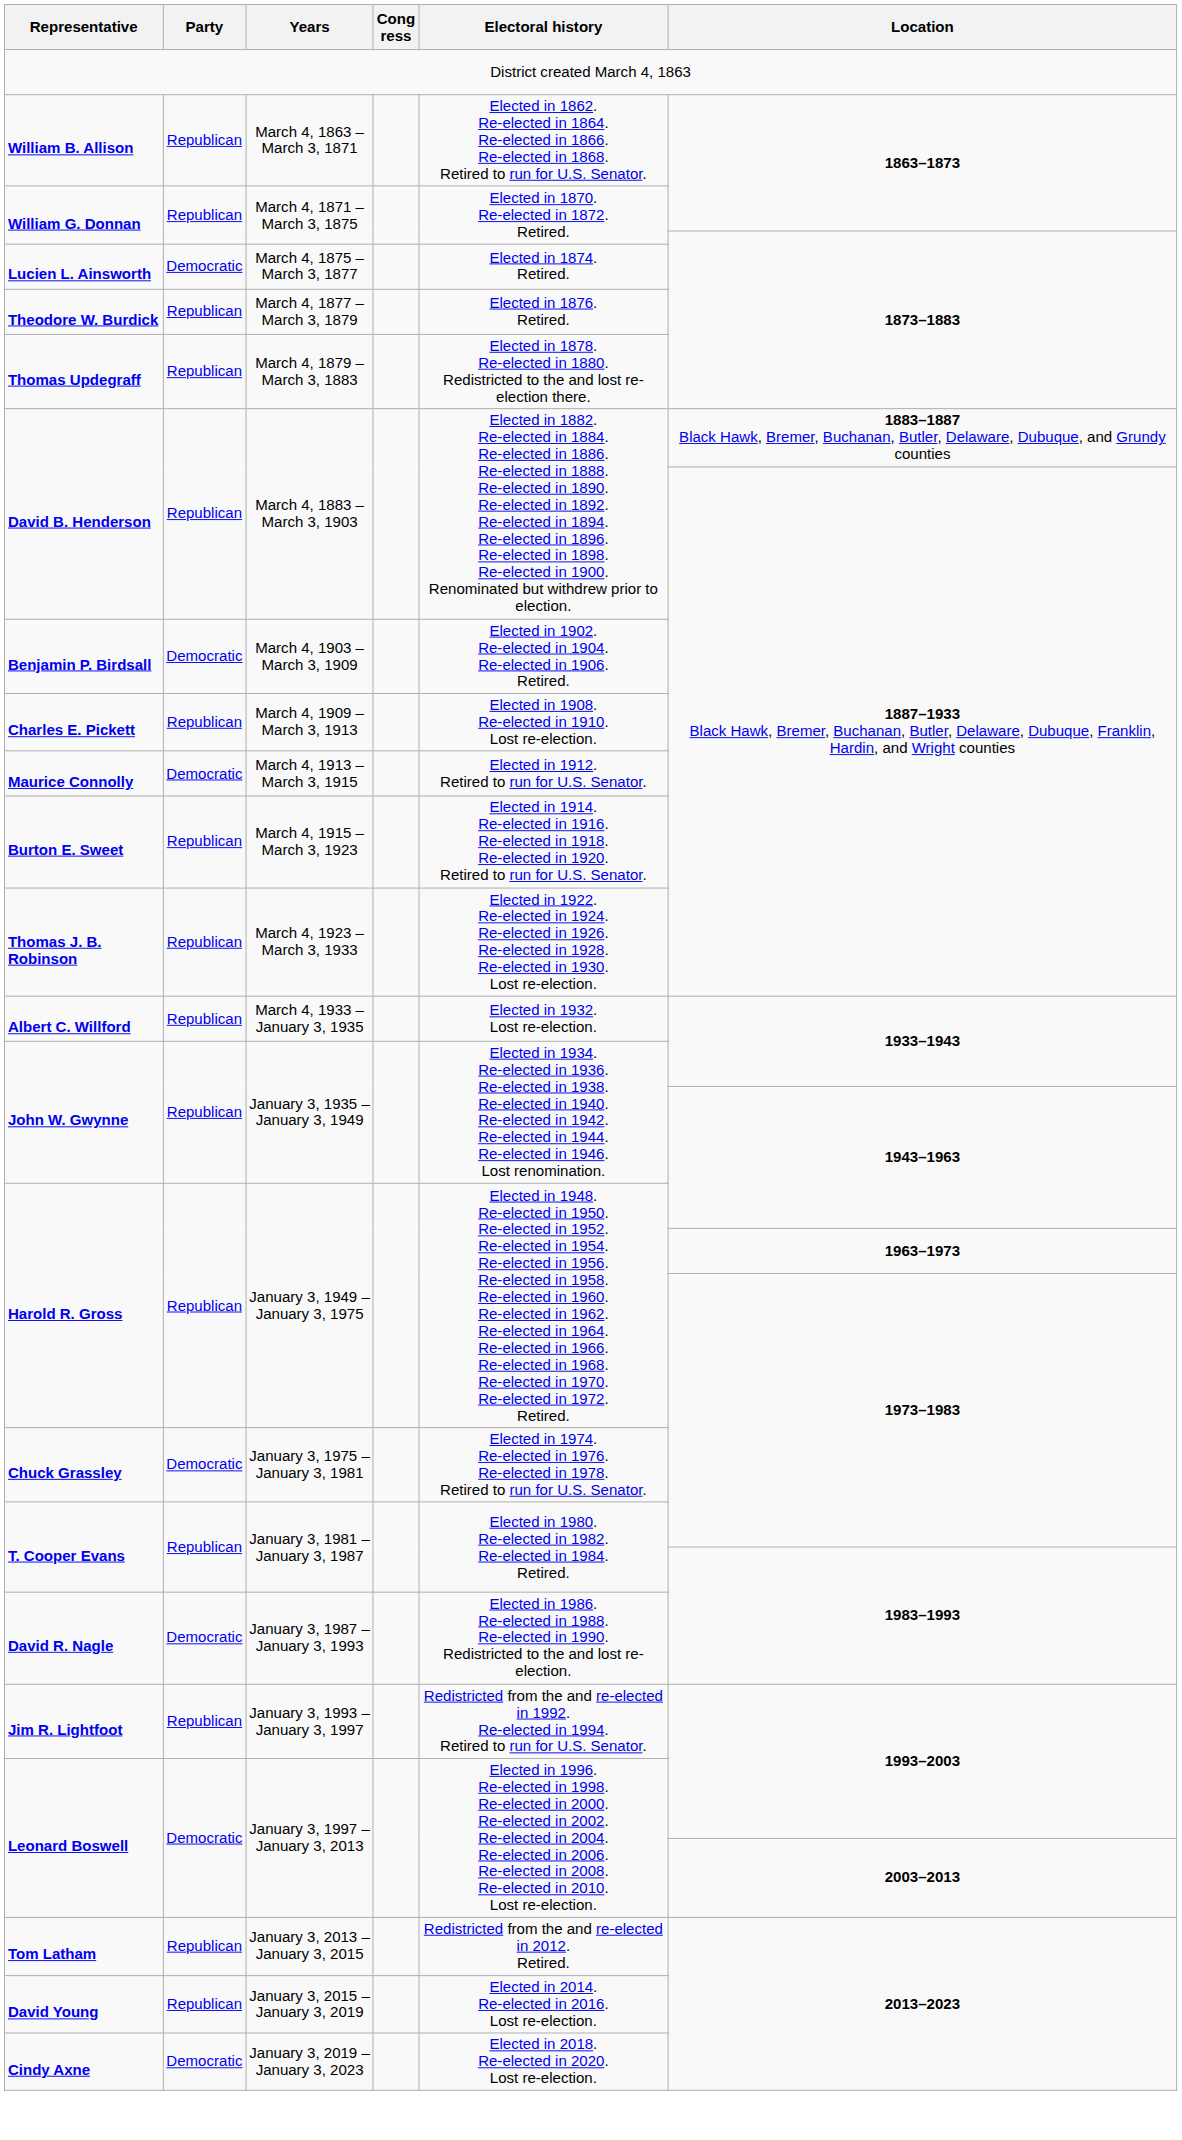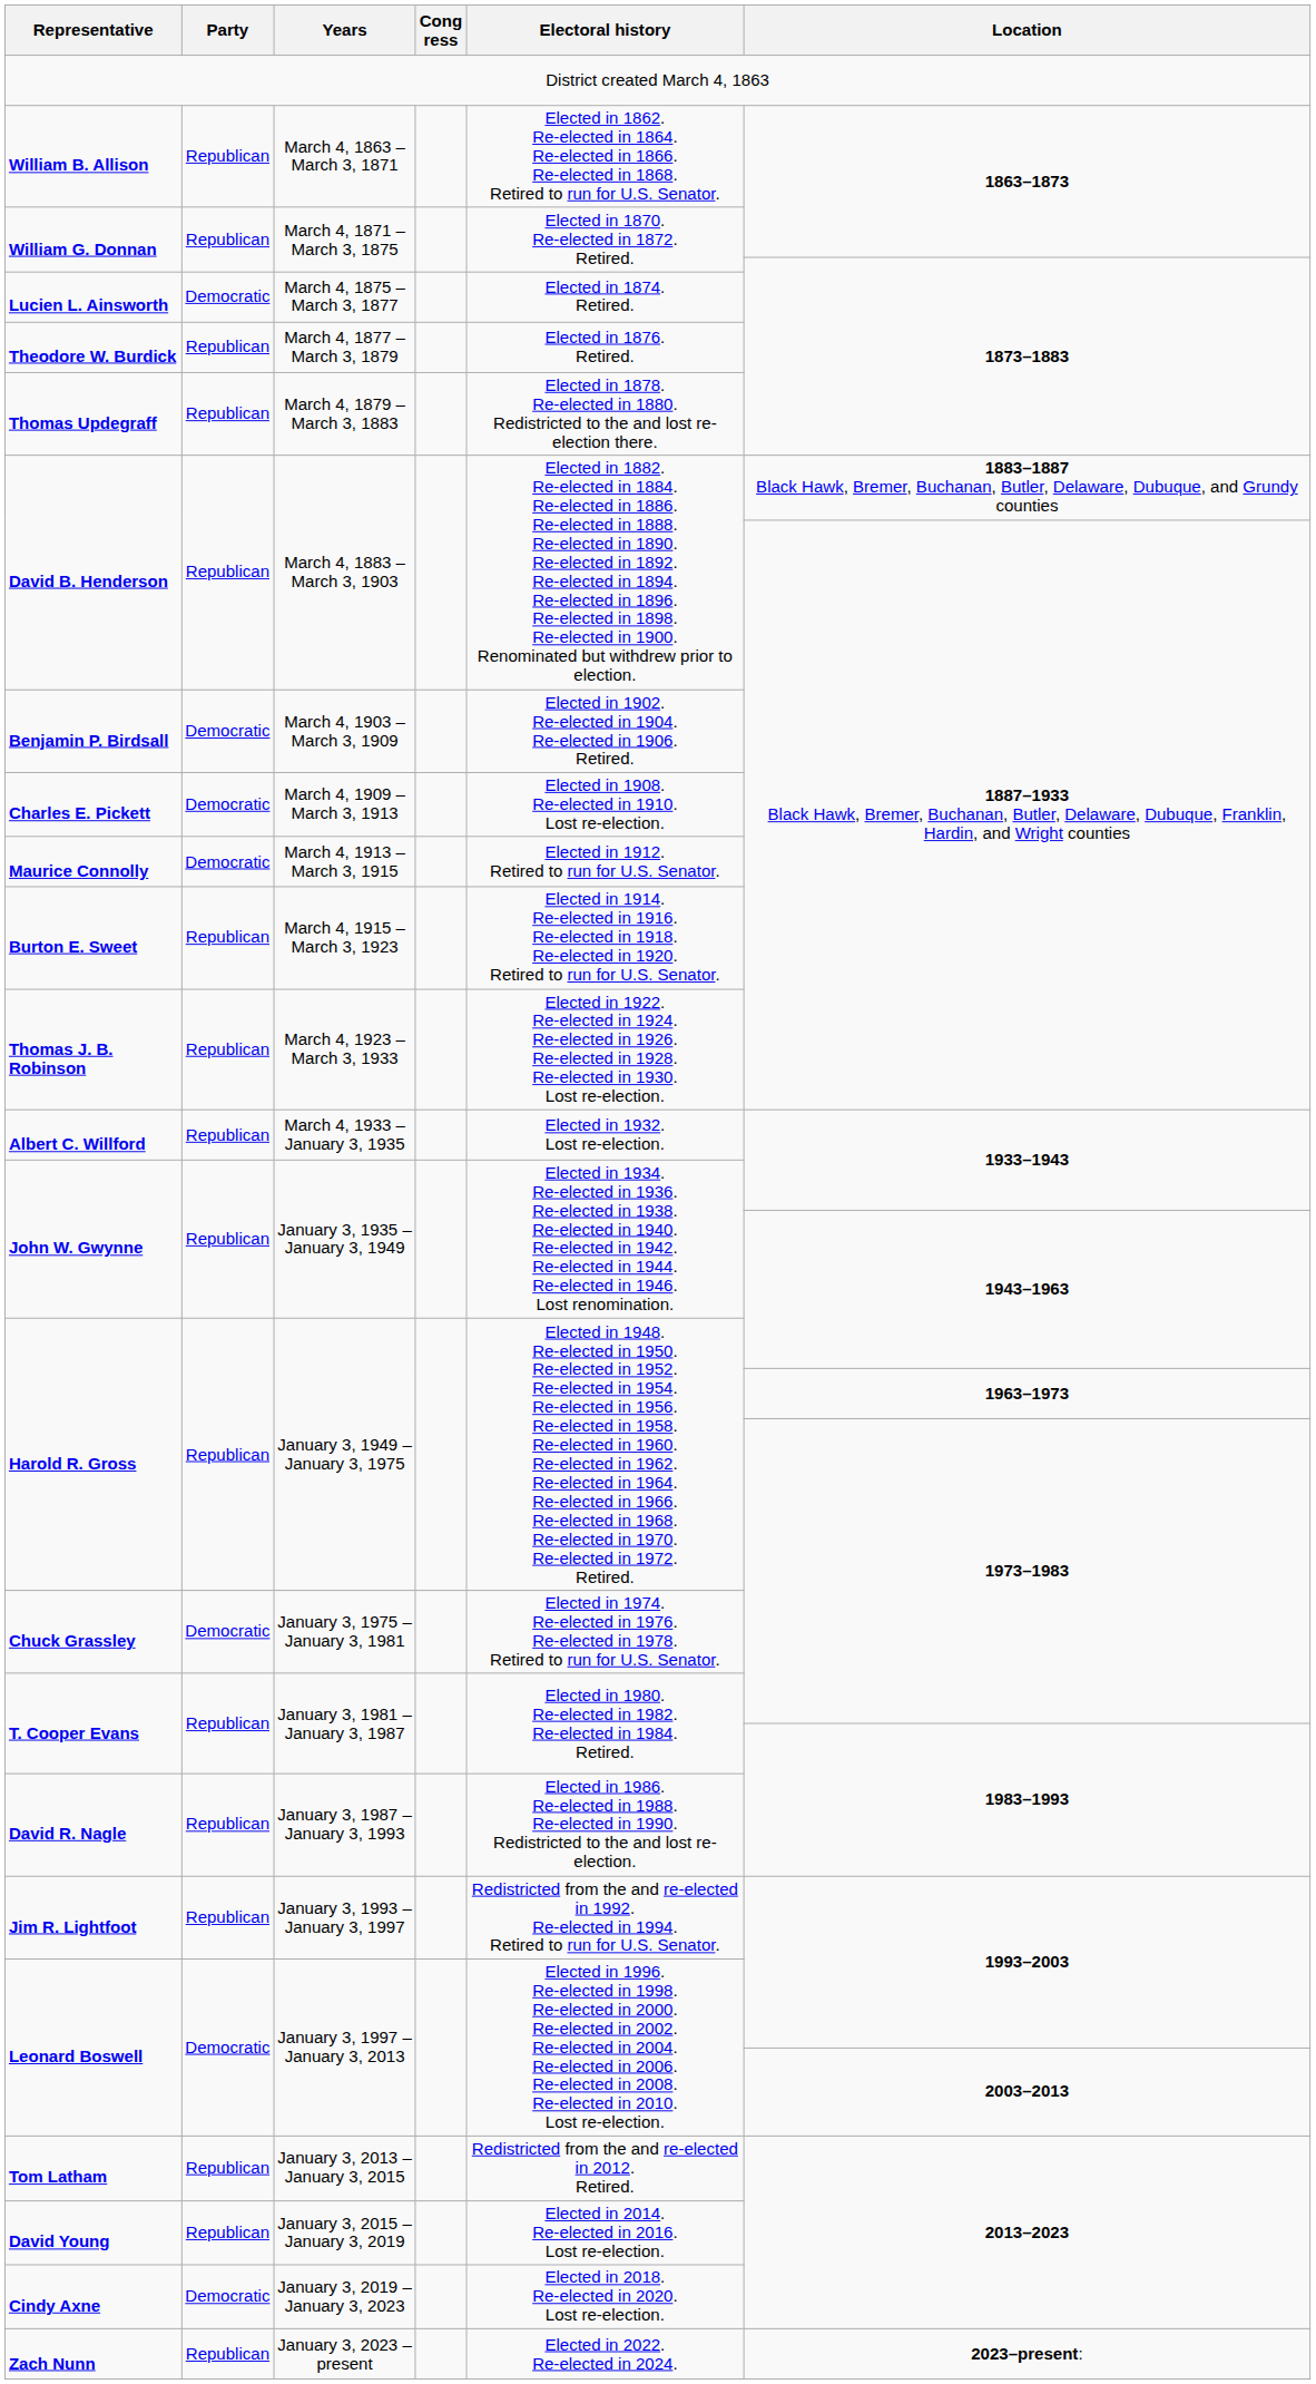Charles E. Pickett | Party: Republican -> Democratic
David R. Nagle | Party: Democratic -> Republican
+ row: Zach Nunn | Republican | January 3, 2023 – present | Elected in 2022. Re-elected in 2024. | 2023–present:
